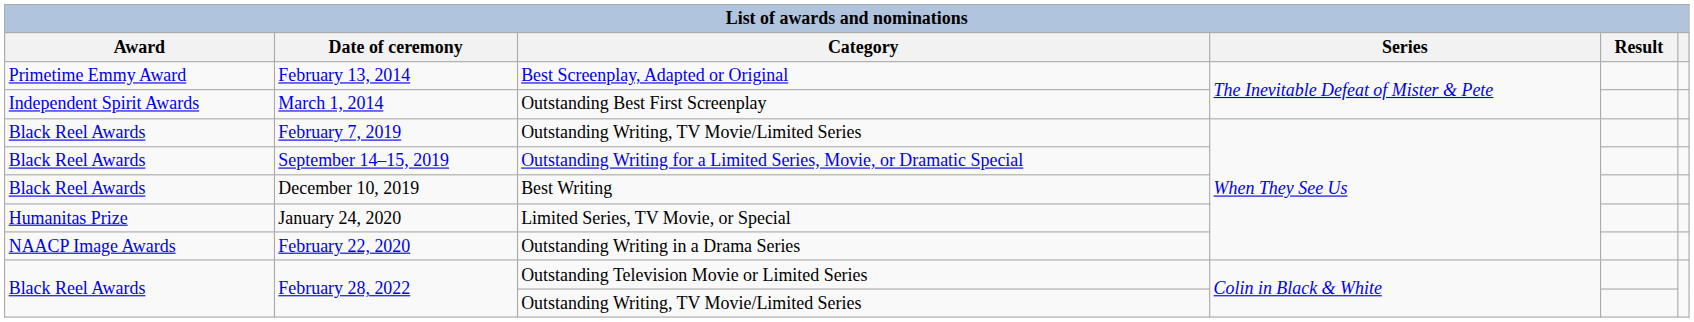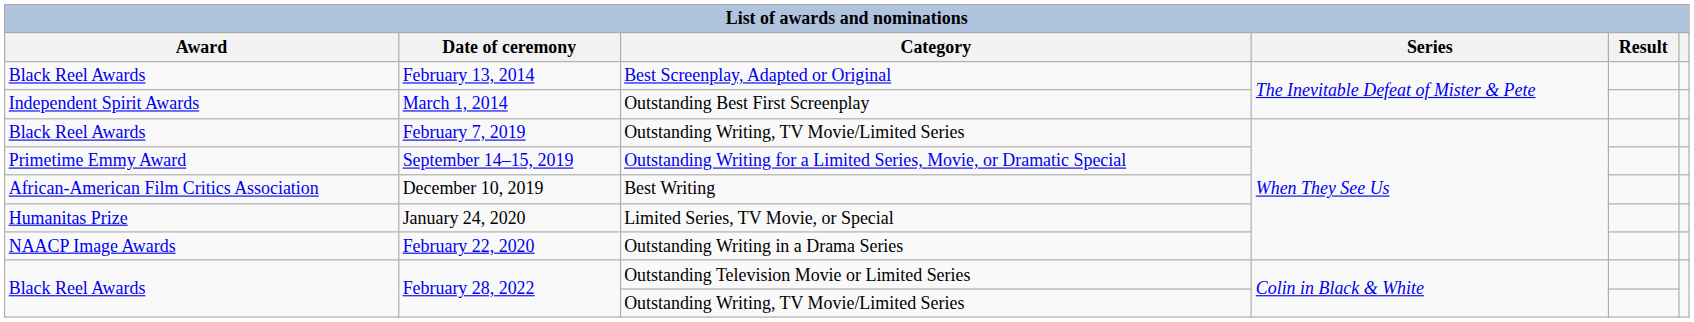February 13, 2014 | Award: Primetime Emmy Award -> Black Reel Awards
September 14–15, 2019 | Award: Black Reel Awards -> Primetime Emmy Award
December 10, 2019 | Award: Black Reel Awards -> African-American Film Critics Association
